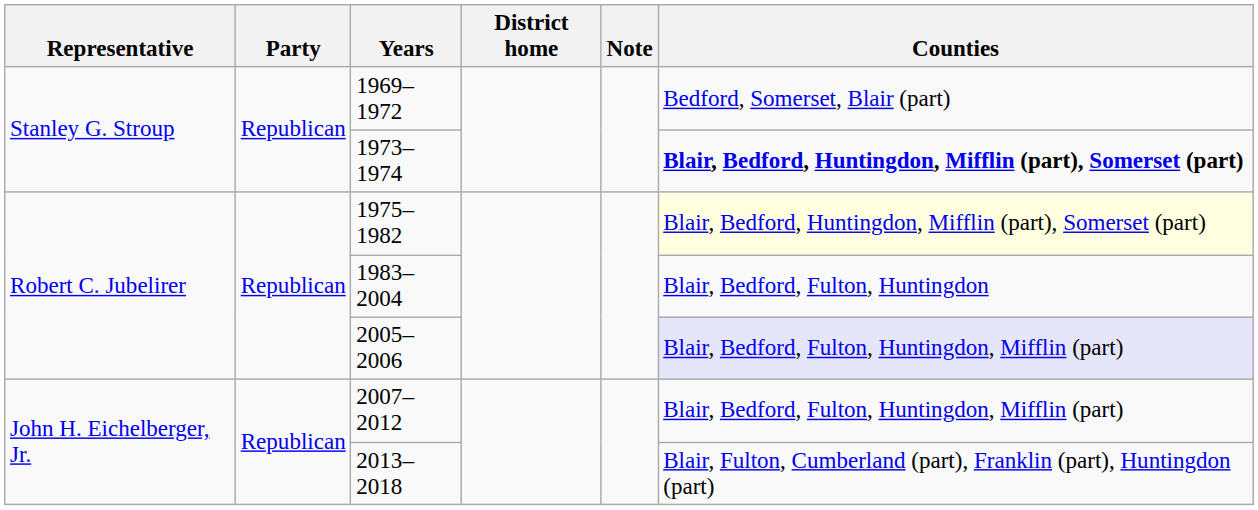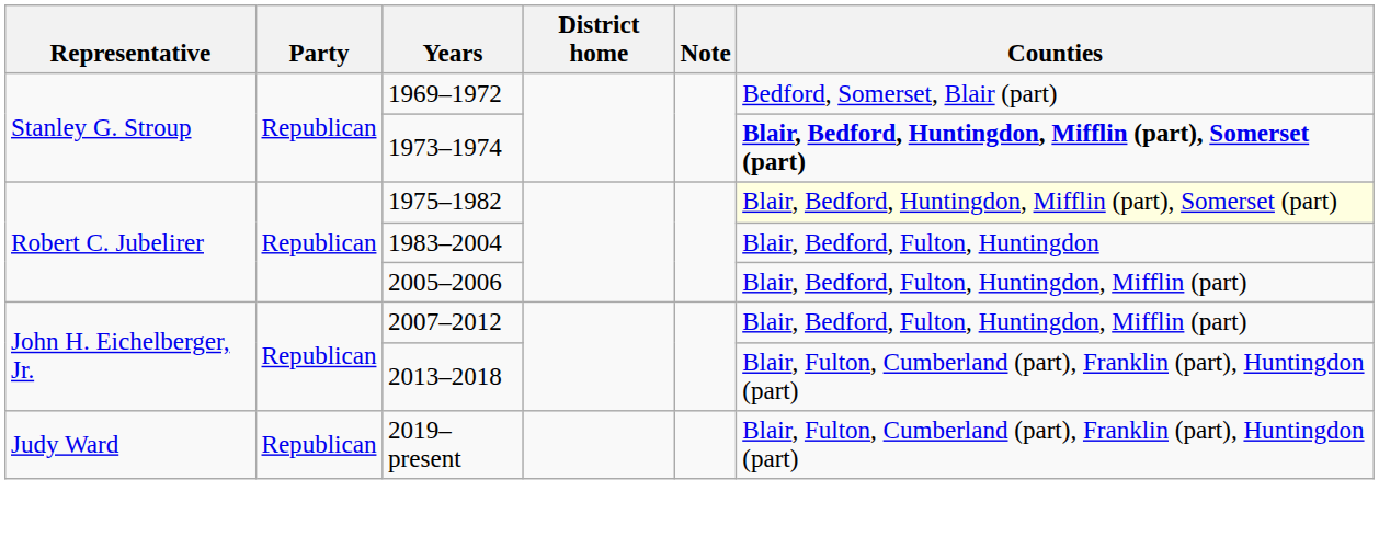2005–2006 | Counties: lavender background -> no background
+ row: Judy Ward | Republican | 2019–present | Blair, Fulton, Cumberland (part), Franklin (part), Huntingdon (part)
